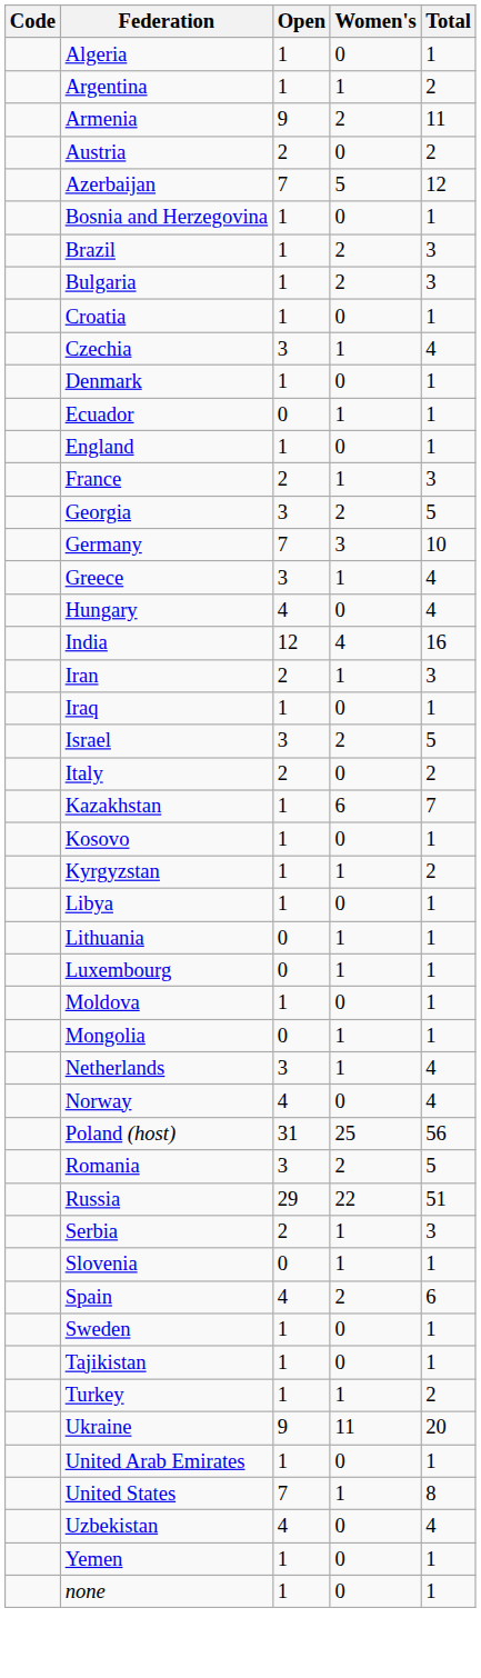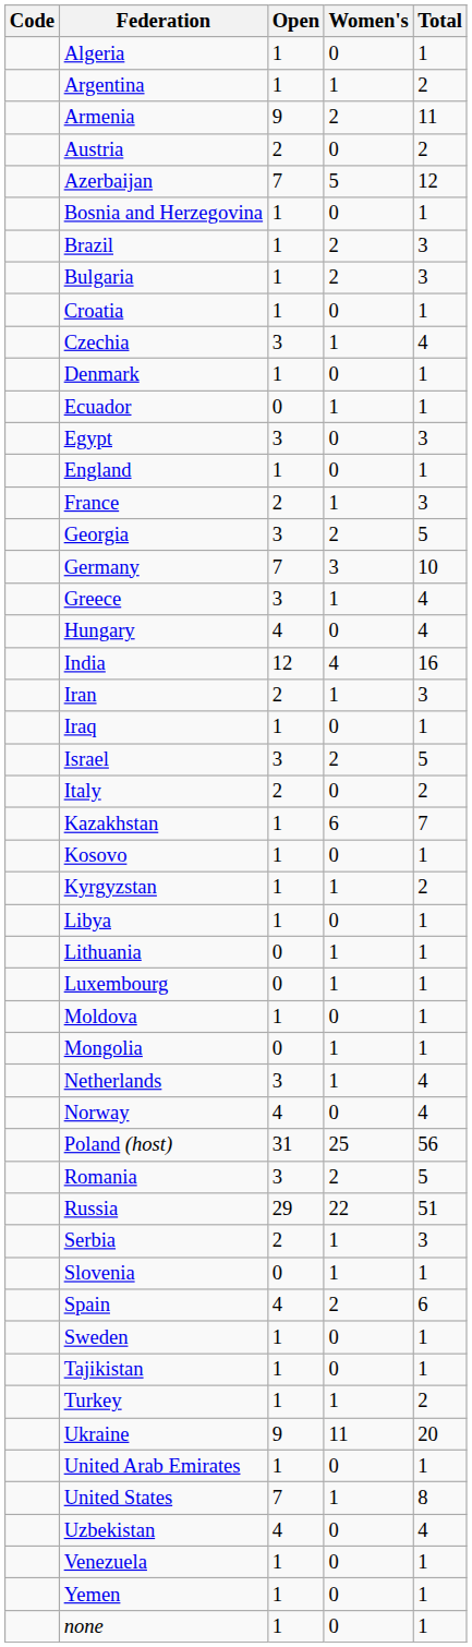+ row: Egypt | 3 | 0 | 3
+ row: Venezuela | 1 | 0 | 1
